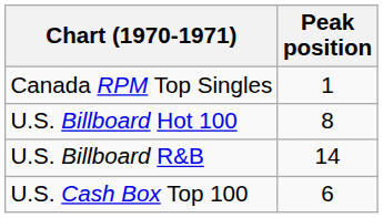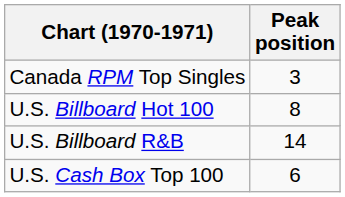Canada RPM Top Singles | Peak position: 1 -> 3
